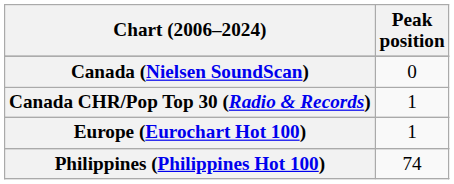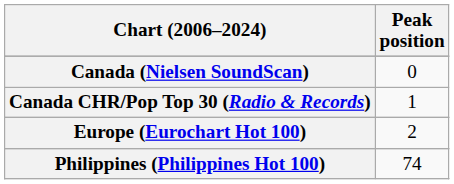Europe (Eurochart Hot 100) | Peak position: 1 -> 2
